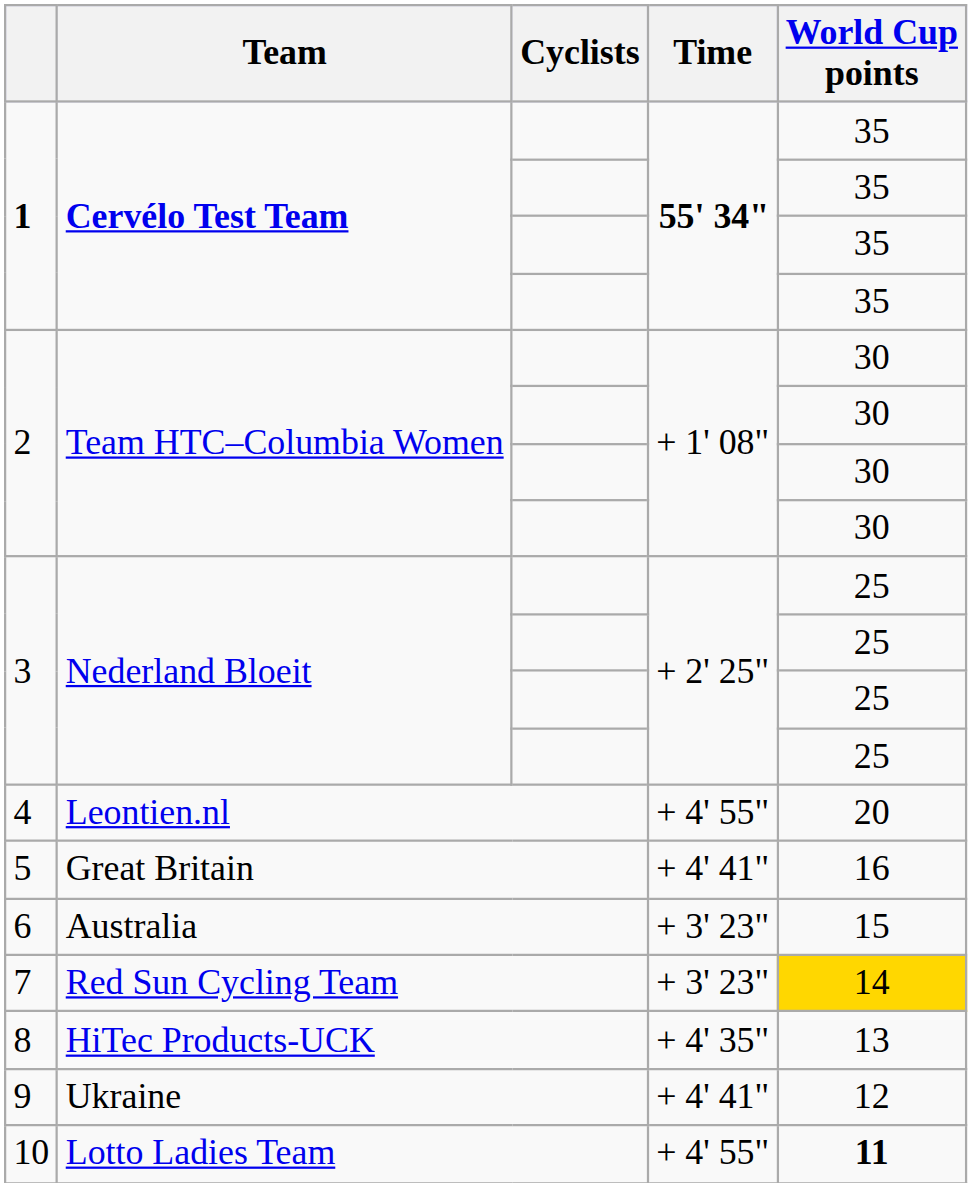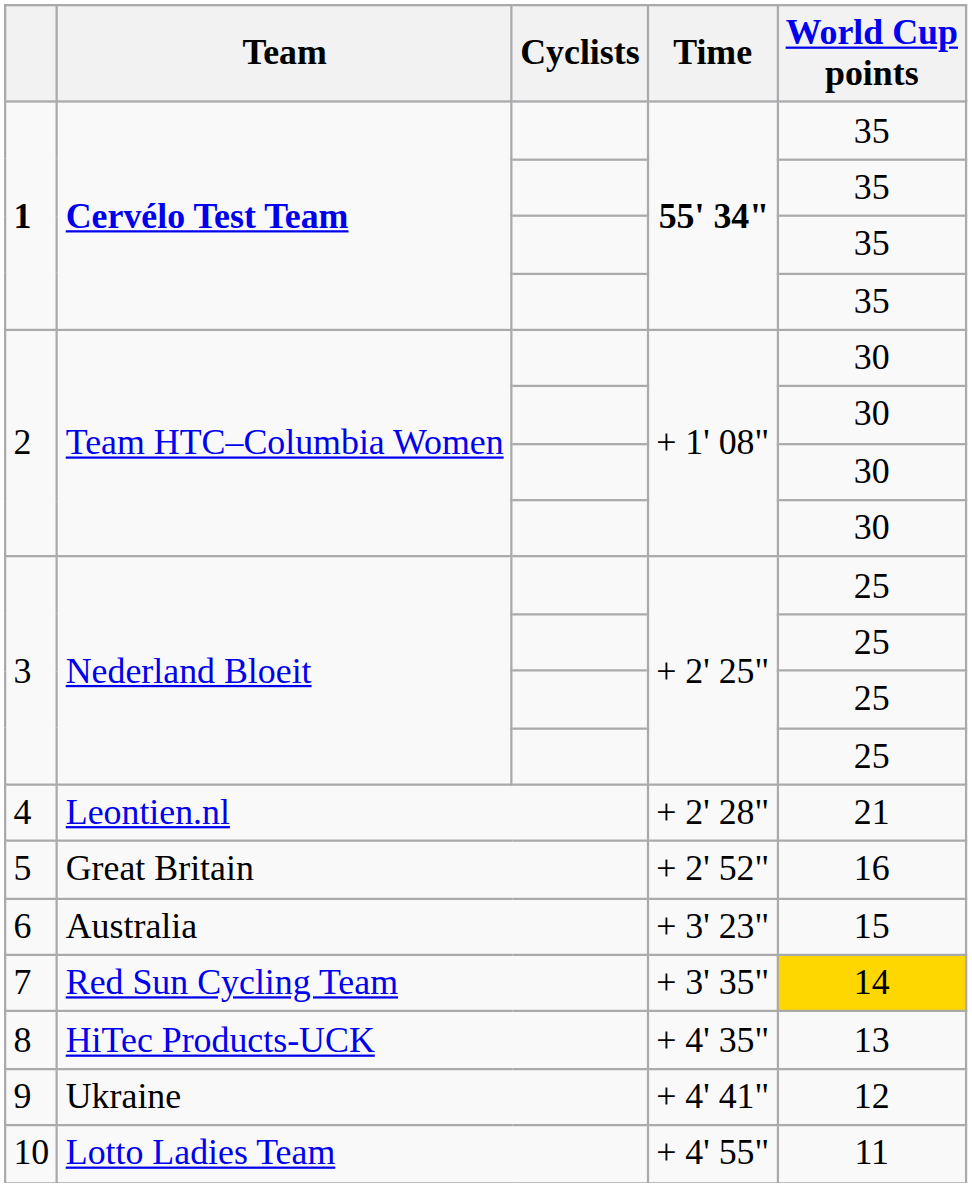4 | Time: + 4' 55" -> + 2' 28"
4 | World Cup points: 20 -> 21
5 | Time: + 4' 41" -> + 2' 52"
7 | Time: + 3' 23" -> + 3' 35"
10 | World Cup points: bold -> normal
